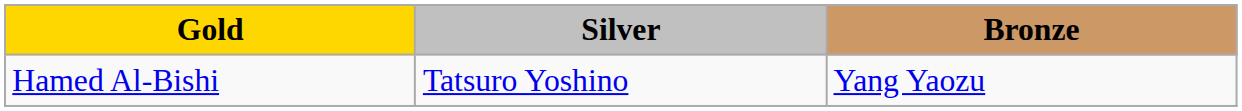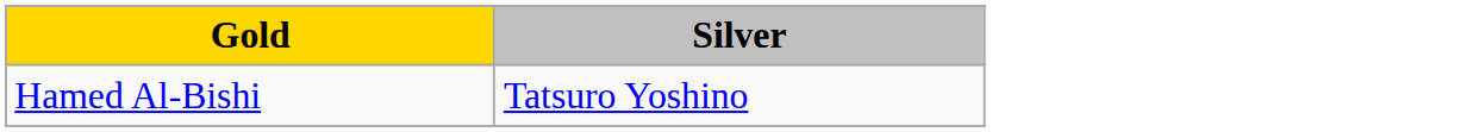- column: Bronze | Yang Yaozu
